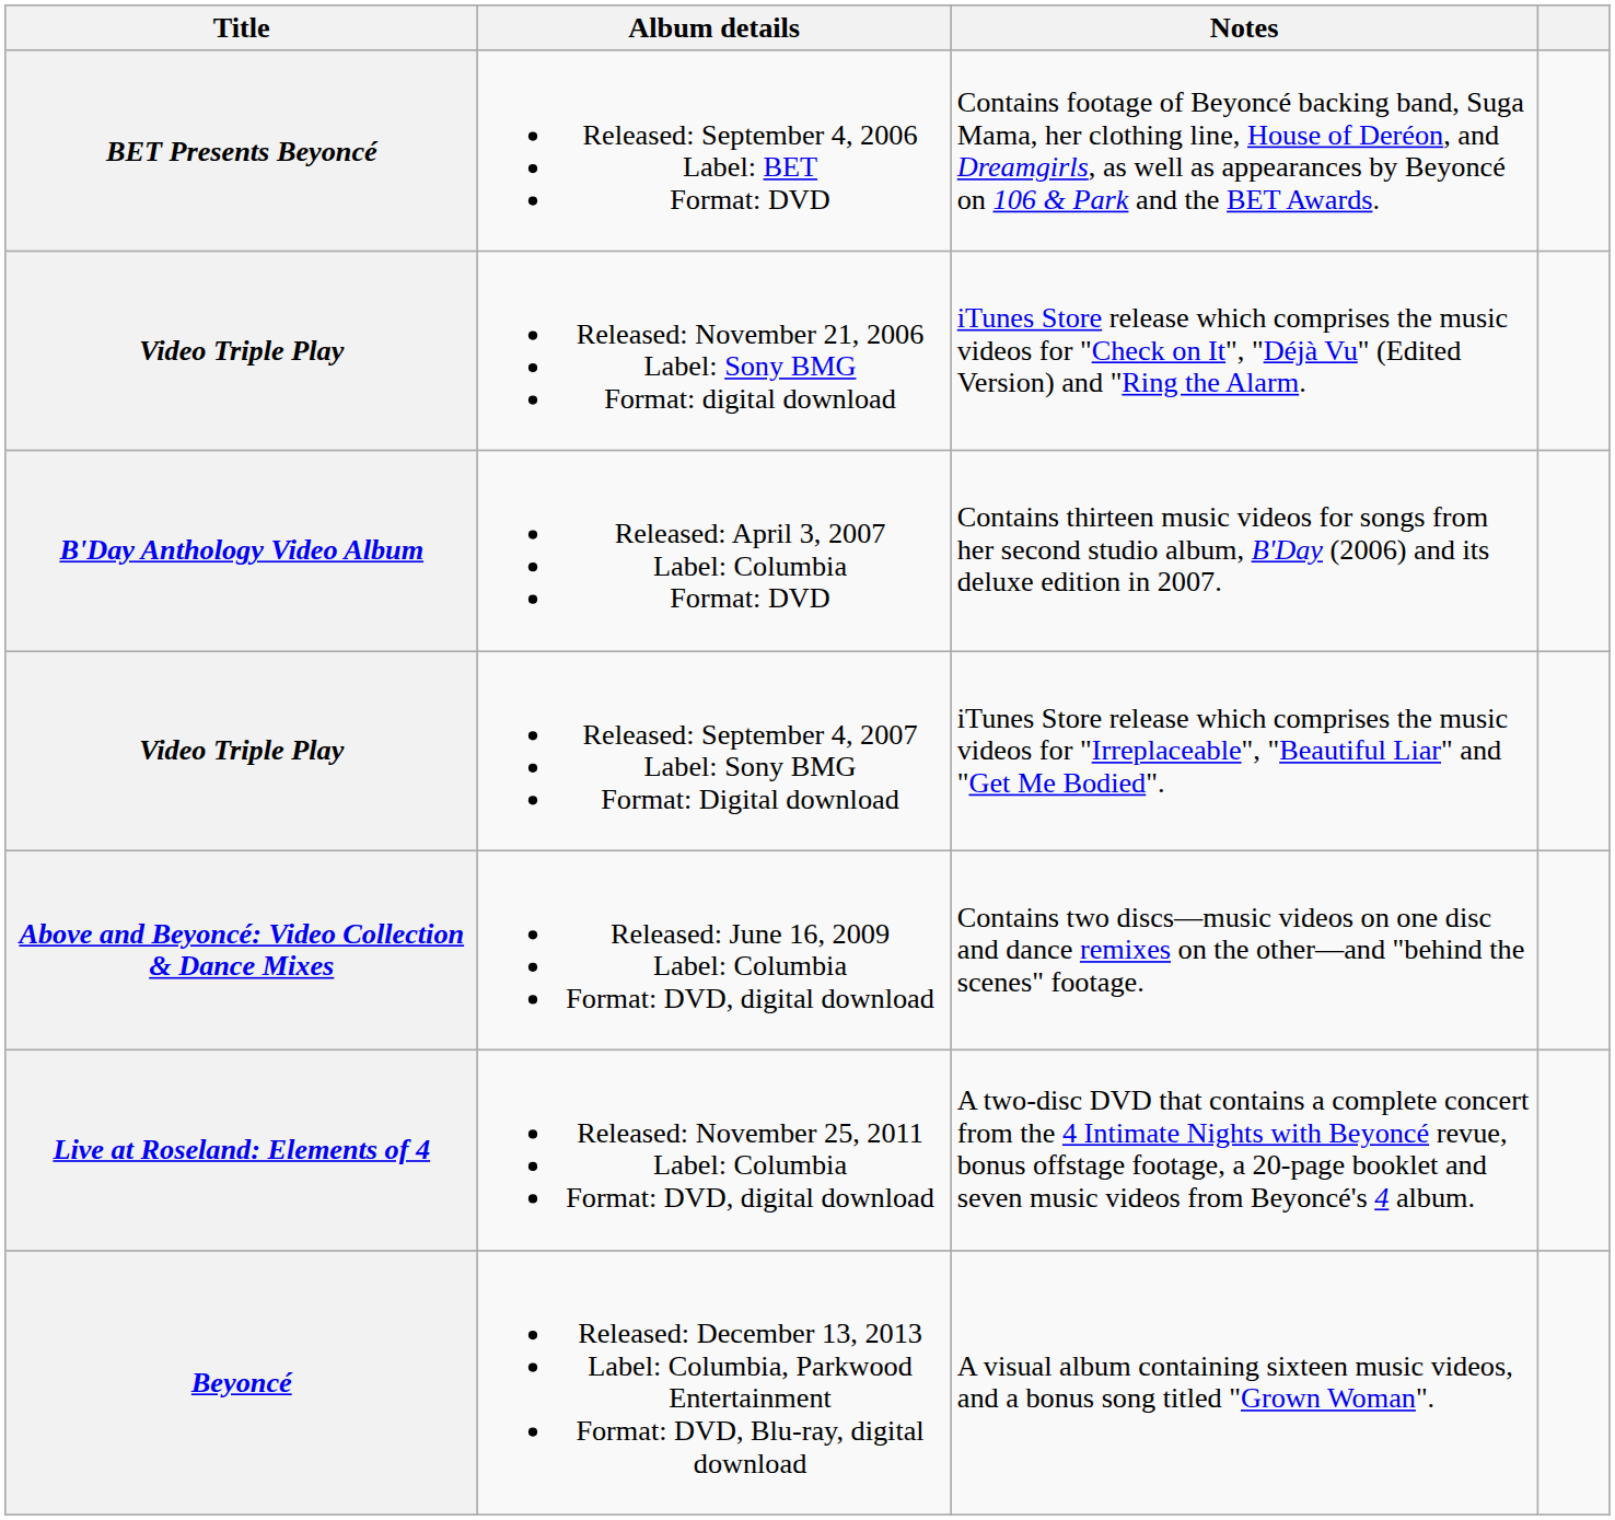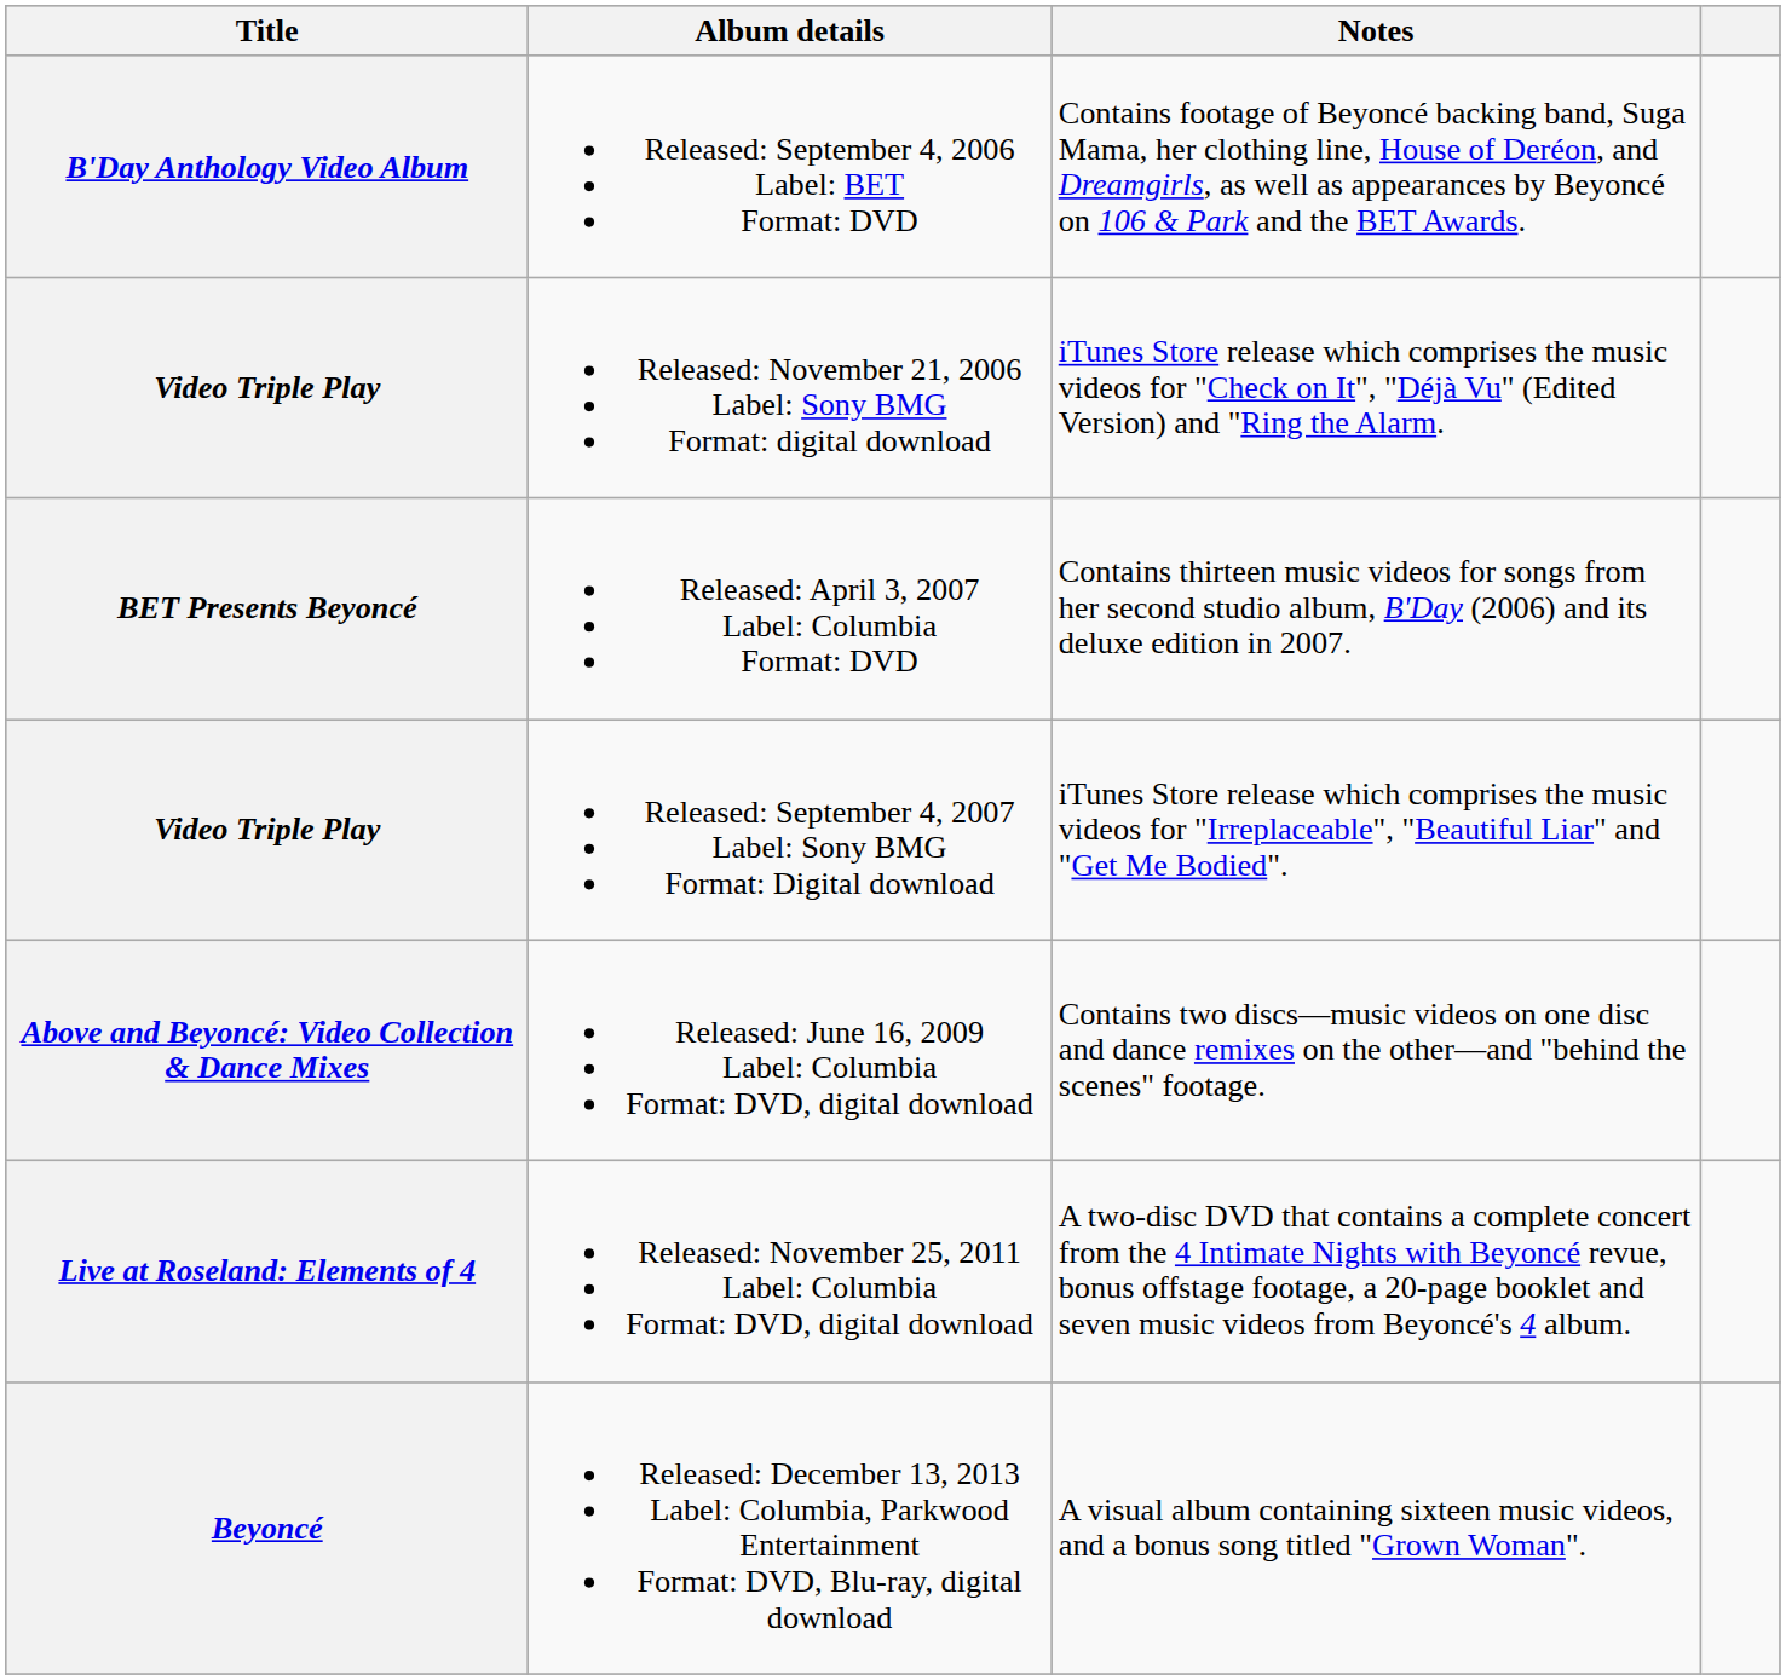Released: September 4, 2006 Label: BET Format: DVD | Title: BET Presents Beyoncé -> B'Day Anthology Video Album
Released: April 3, 2007 Label: Columbia Format: DVD | Title: B'Day Anthology Video Album -> BET Presents Beyoncé
